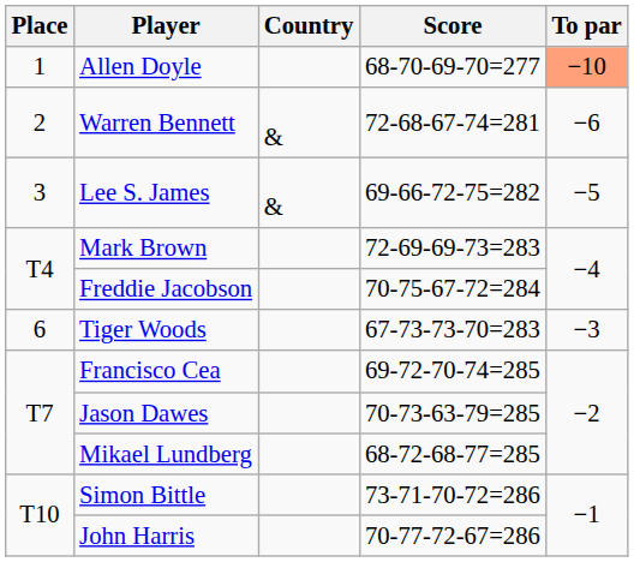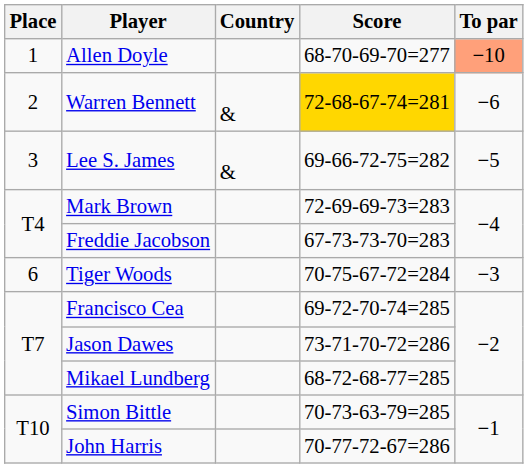Warren Bennett | Score: no background -> gold background
Freddie Jacobson | Score: 70-75-67-72=284 -> 67-73-73-70=283
Tiger Woods | Score: 67-73-73-70=283 -> 70-75-67-72=284
Jason Dawes | Score: 70-73-63-79=285 -> 73-71-70-72=286
Simon Bittle | Score: 73-71-70-72=286 -> 70-73-63-79=285
